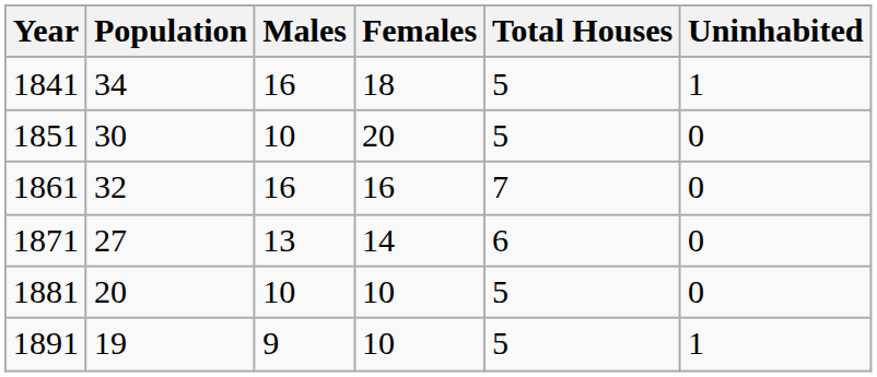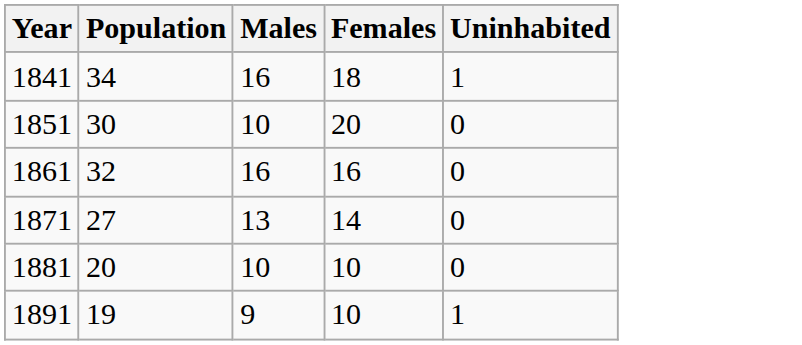- column: Total Houses | 5 | 5 | 7 | 6 | 5 | 5
